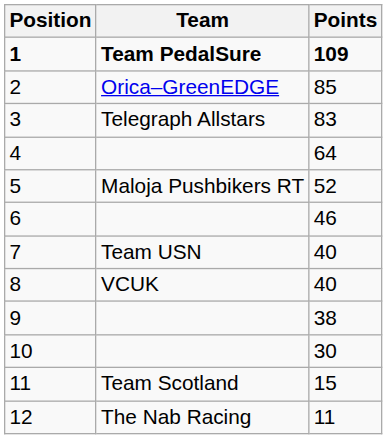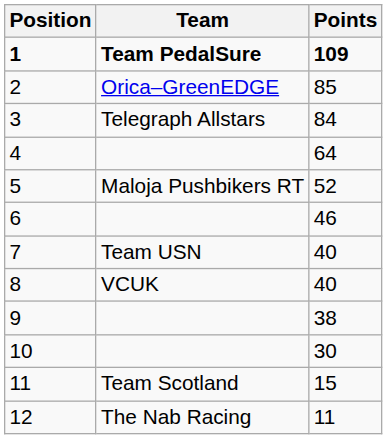3 | Points: 83 -> 84
